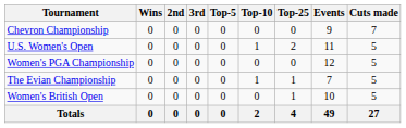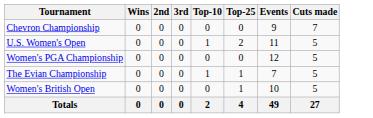- column: Top-5 | 0 | 0 | 0 | 0 | 0 | 0
